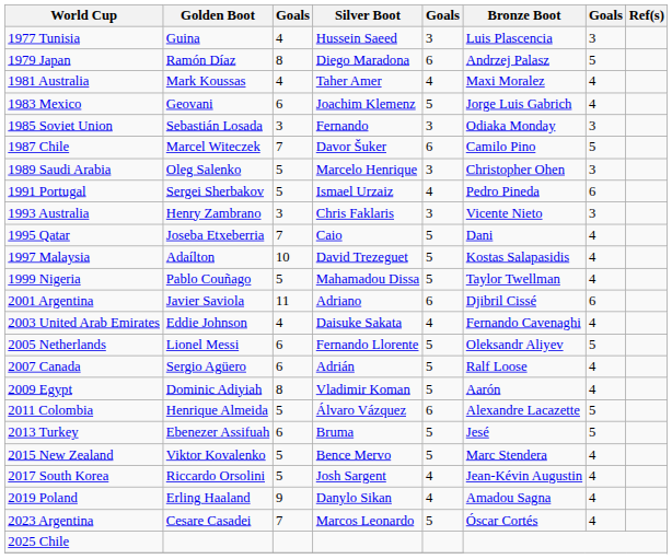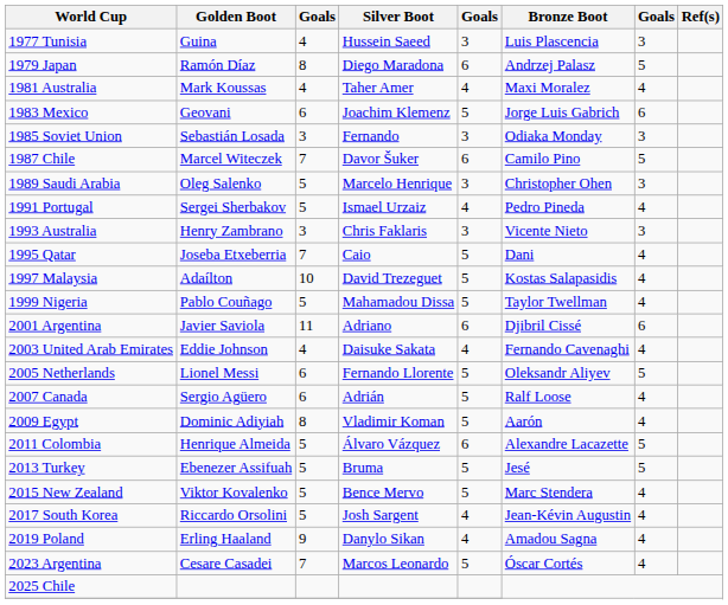1983 Mexico | column 7: 4 -> 6
1991 Portugal | column 7: 6 -> 4
2013 Turkey | column 3: 6 -> 5
